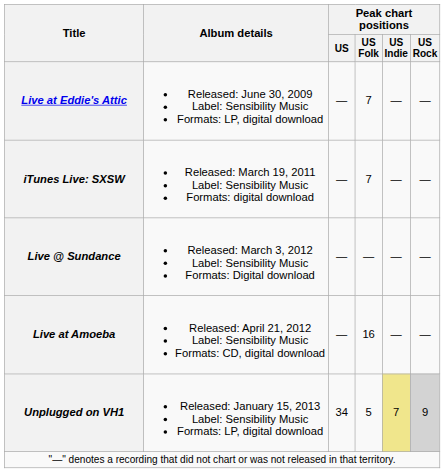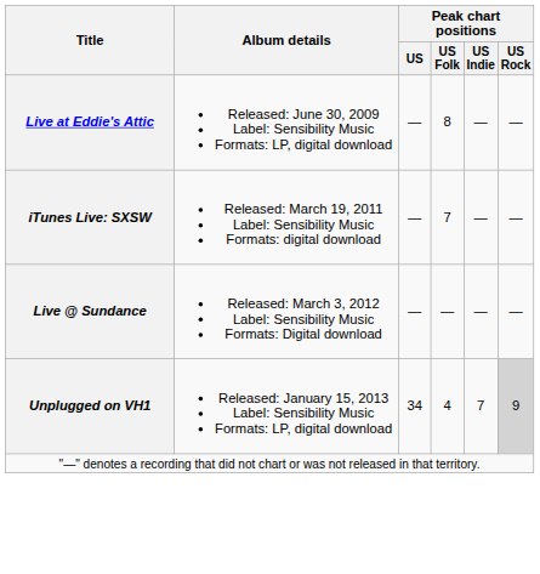Live at Eddie's Attic | Peak chart positions / US Folk: 7 -> 8
- row: Live at Amoeba | Released: April 21, 2012 Label: Sensibility Music Formats: CD, digital download | — | 16 | — | —
Unplugged on VH1 | Peak chart positions / US Folk: 5 -> 4
Unplugged on VH1 | Peak chart positions / US Indie: khaki background -> no background
